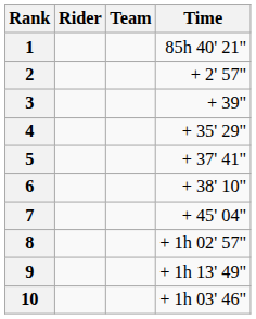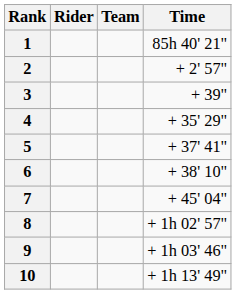9 | Time: + 1h 13' 49" -> + 1h 03' 46"
10 | Time: + 1h 03' 46" -> + 1h 13' 49"
